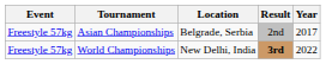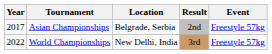columns swapped: Year <-> Event
World Championships | Result: bold -> normal
